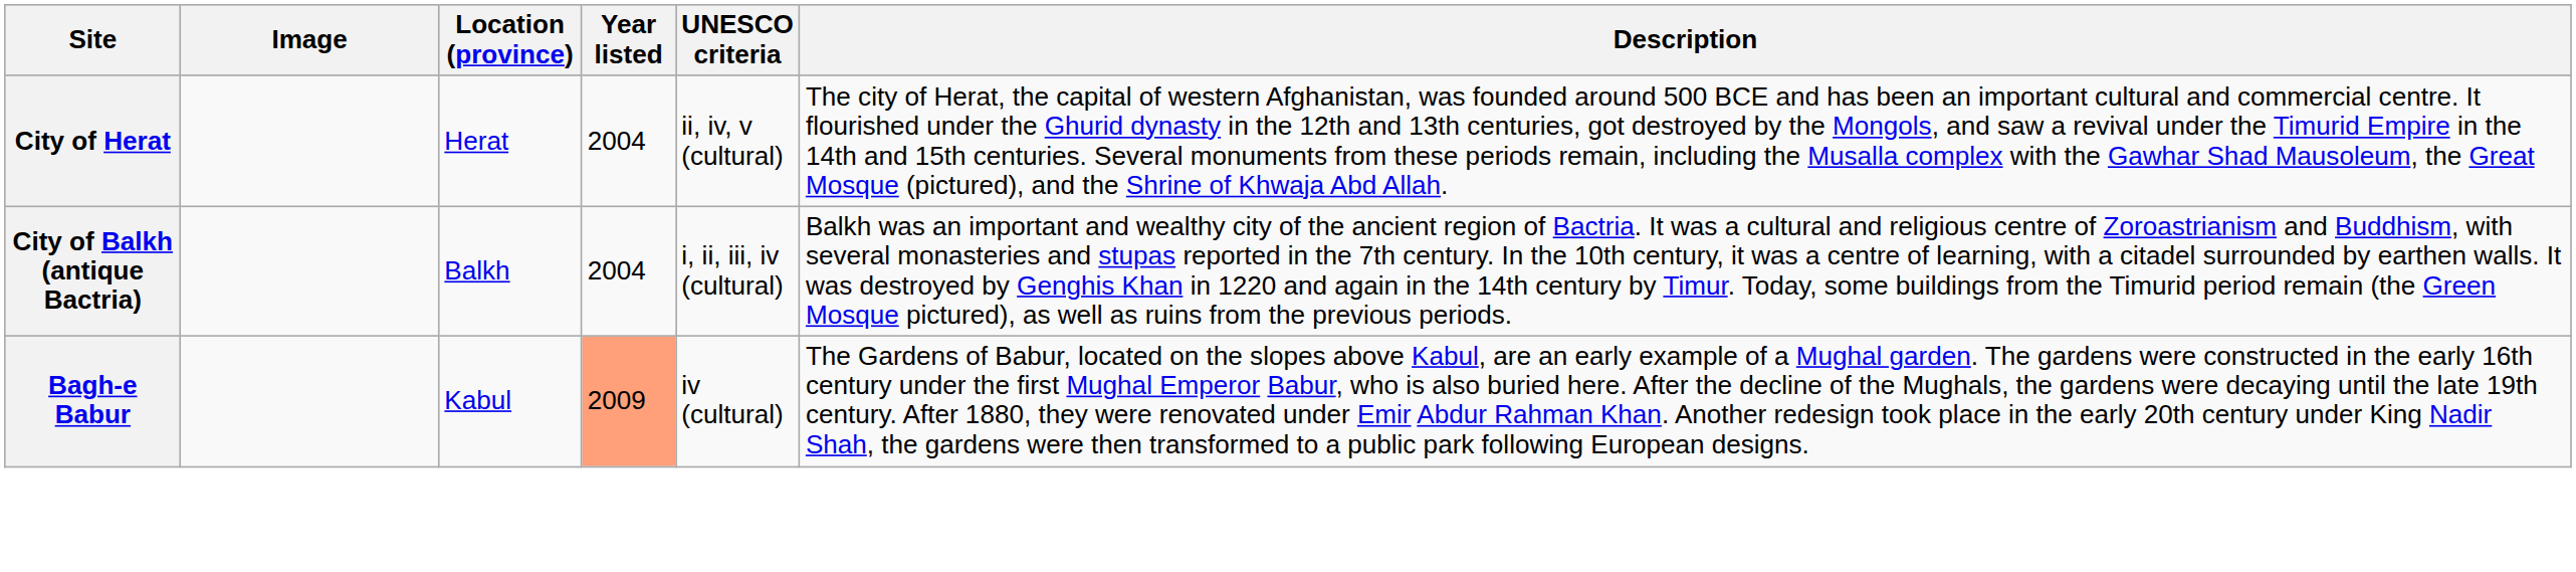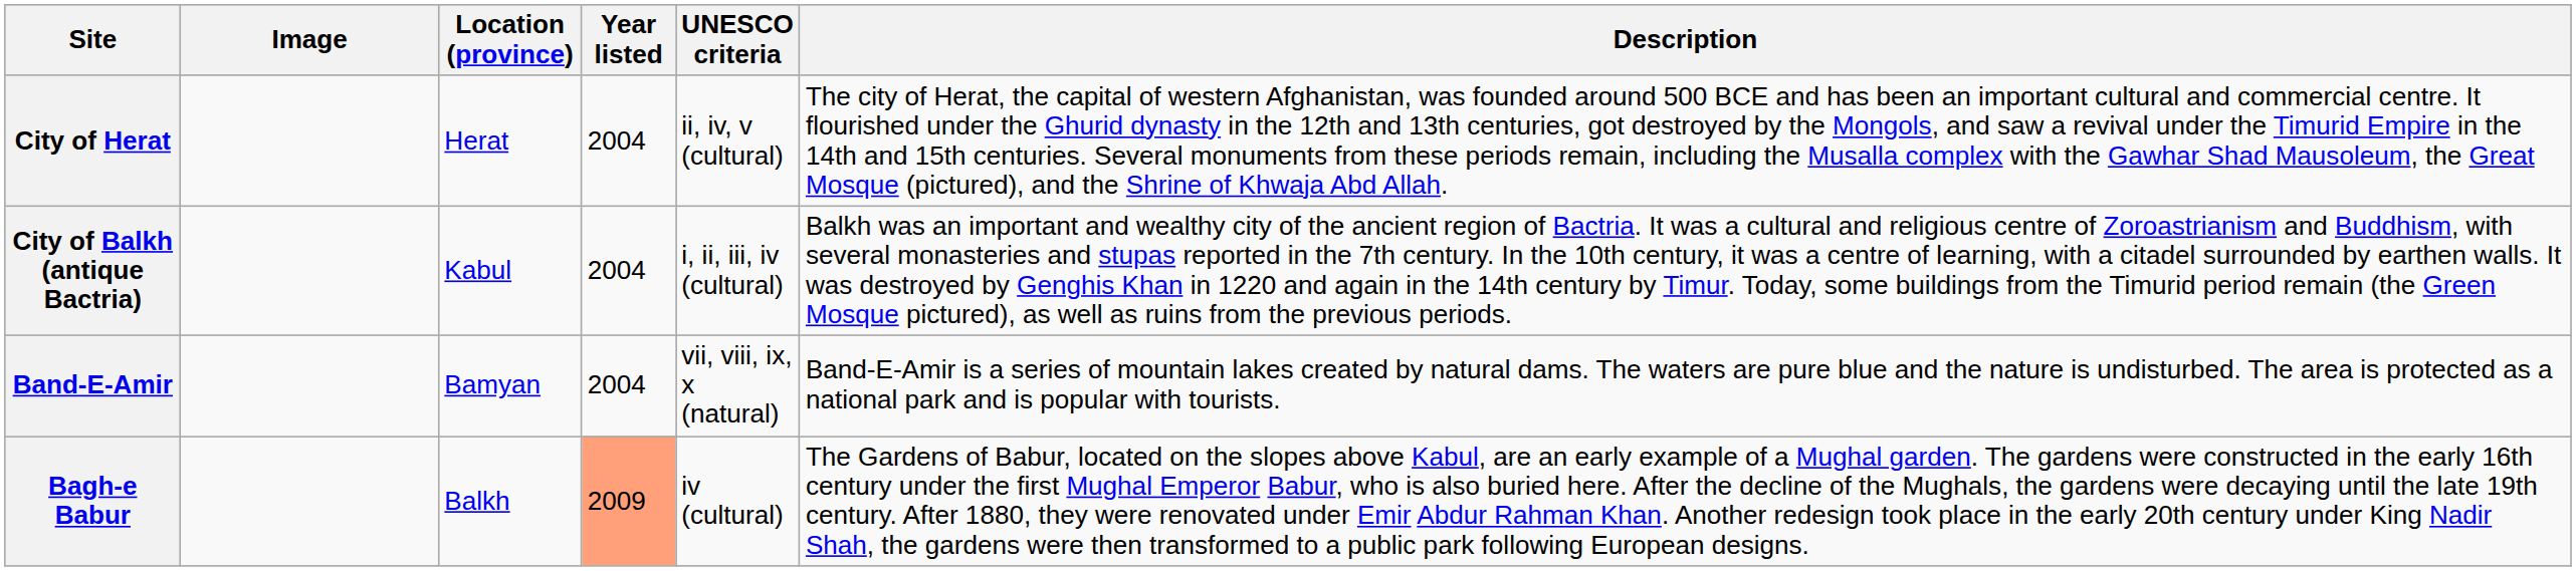City of Balkh (antique Bactria) | Location (province): Balkh -> Kabul
+ row: Band-E-Amir | Bamyan | 2004 | vii, viii, ix, x (natural) | Band-E-Amir is a series of mountain lakes created by natural dams. The waters are pure blue and the nature is undisturbed. The area is protected as a national park and is popular with tourists.
Bagh-e Babur | Location (province): Kabul -> Balkh
